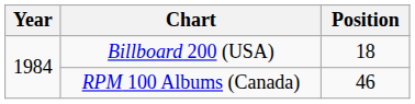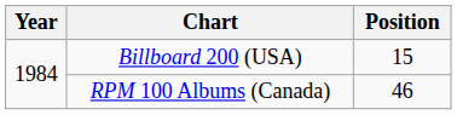Billboard 200 (USA) | Position: 18 -> 15
